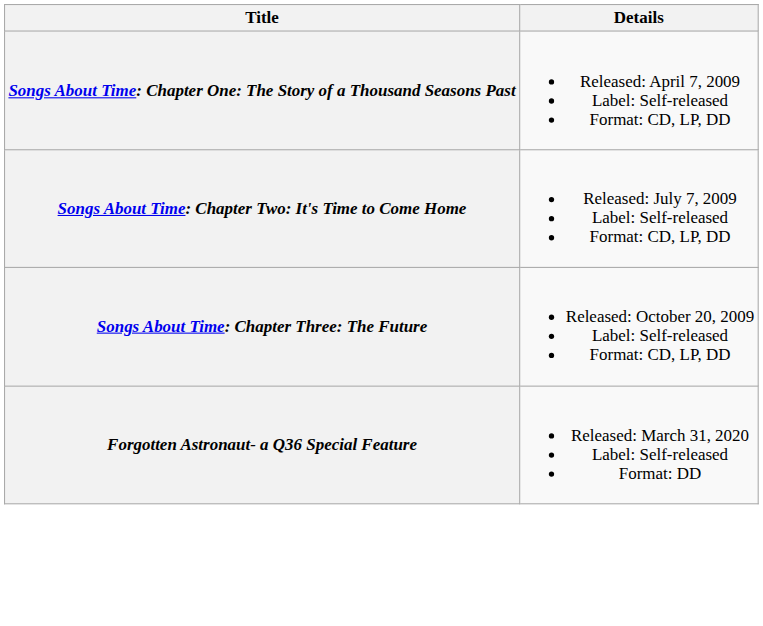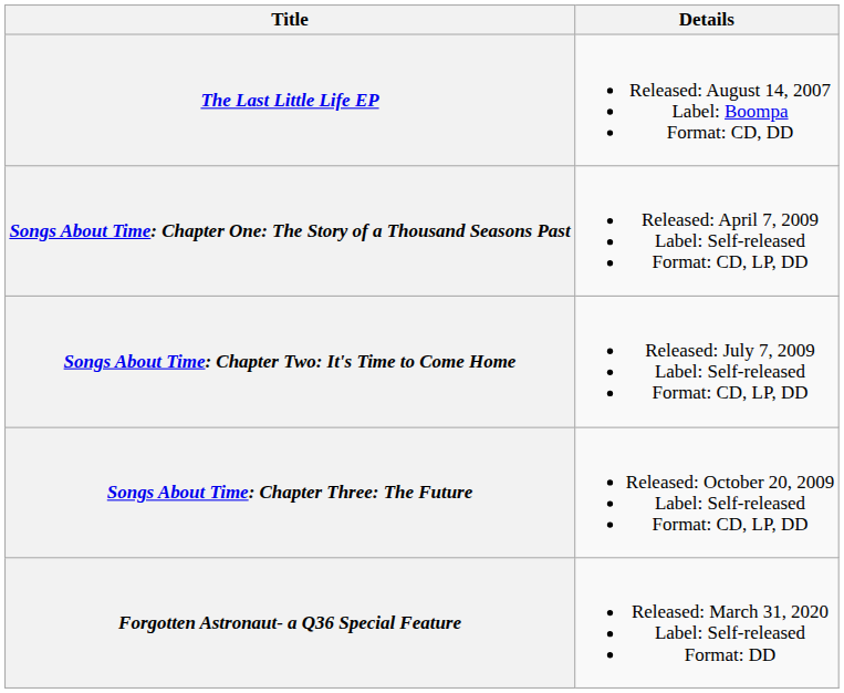+ row: The Last Little Life EP | Released: August 14, 2007 Label: Boompa Format: CD, DD
